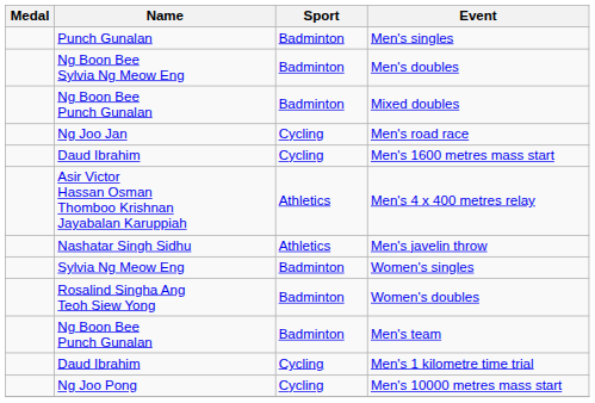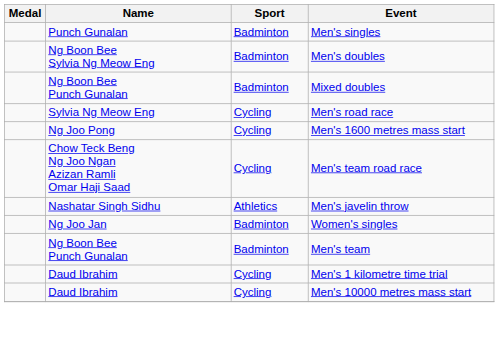Men's road race | Name: Ng Joo Jan -> Sylvia Ng Meow Eng
Men's 1600 metres mass start | Name: Daud Ibrahim -> Ng Joo Pong
+ row: Chow Teck Beng Ng Joo Ngan Azizan Ramli Omar Haji Saad | Cycling | Men's team road race
- row: Asir Victor Hassan Osman Thomboo Krishnan Jayabalan Karuppiah | Athletics | Men's 4 x 400 metres relay
Women's singles | Name: Sylvia Ng Meow Eng -> Ng Joo Jan
- row: Rosalind Singha Ang Teoh Siew Yong | Badminton | Women's doubles
Men's 10000 metres mass start | Name: Ng Joo Pong -> Daud Ibrahim
